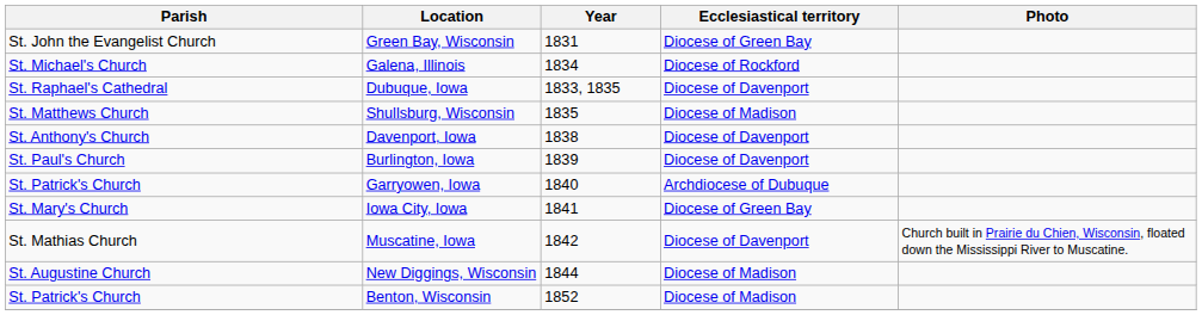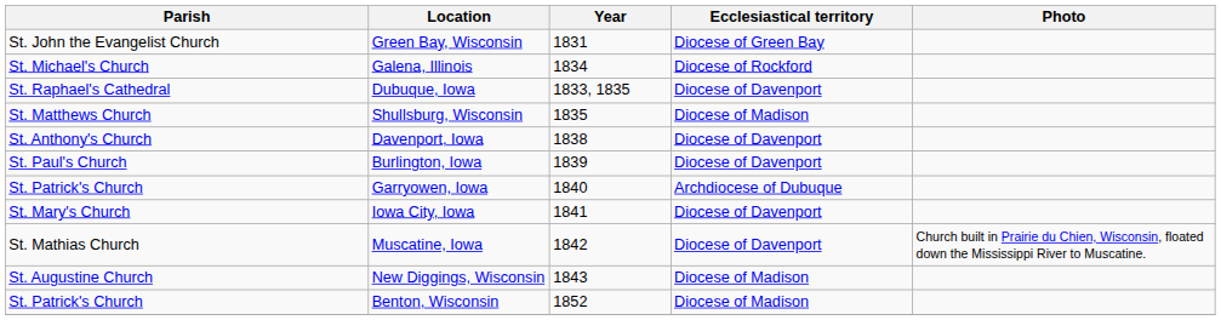Iowa City, Iowa | Ecclesiastical territory: Diocese of Green Bay -> Diocese of Davenport
New Diggings, Wisconsin | Year: 1844 -> 1843
